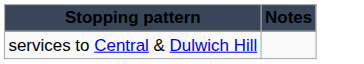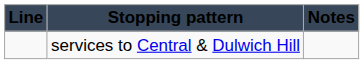+ column: Line
